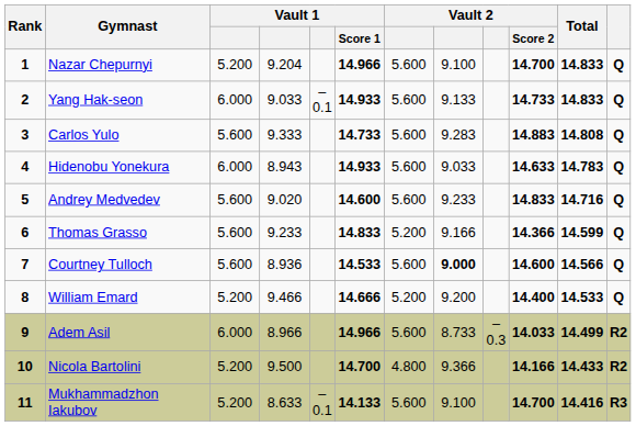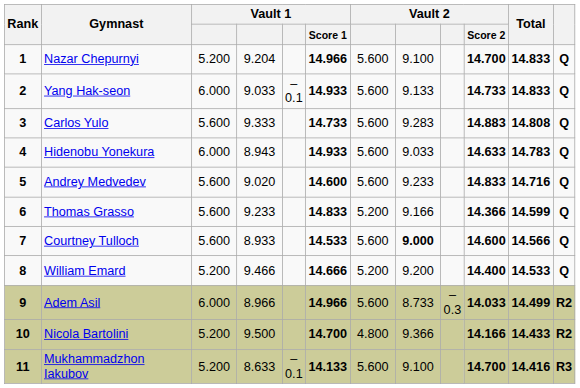Courtney Tulloch | column 4: 8.936 -> 8.933
